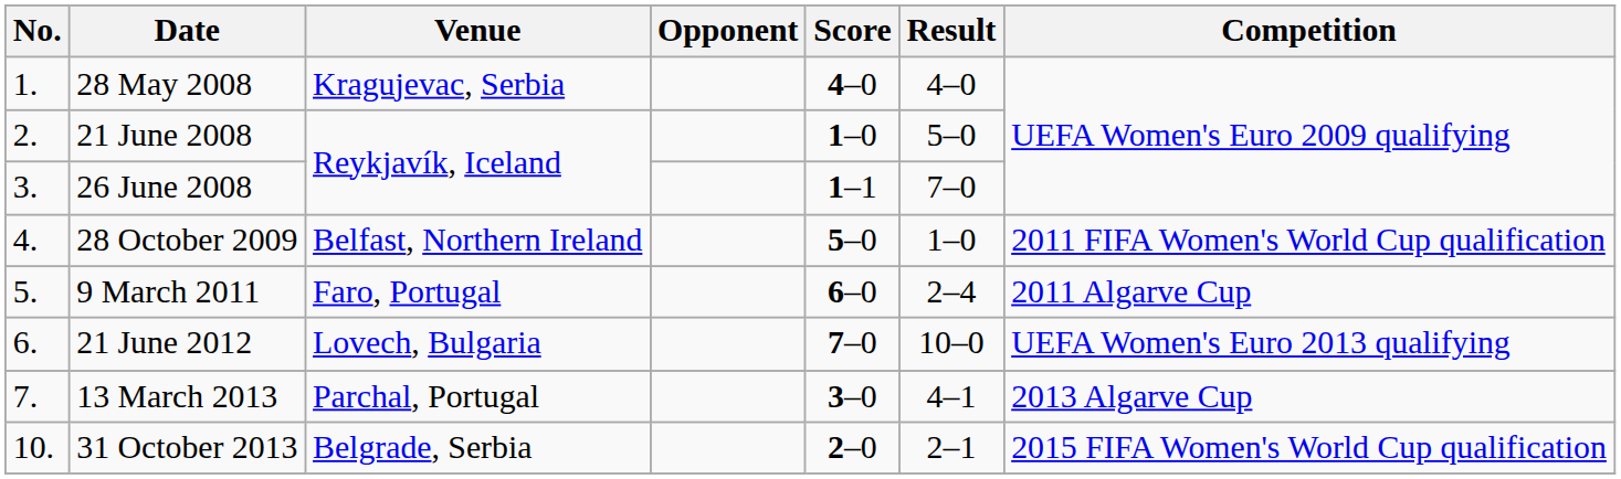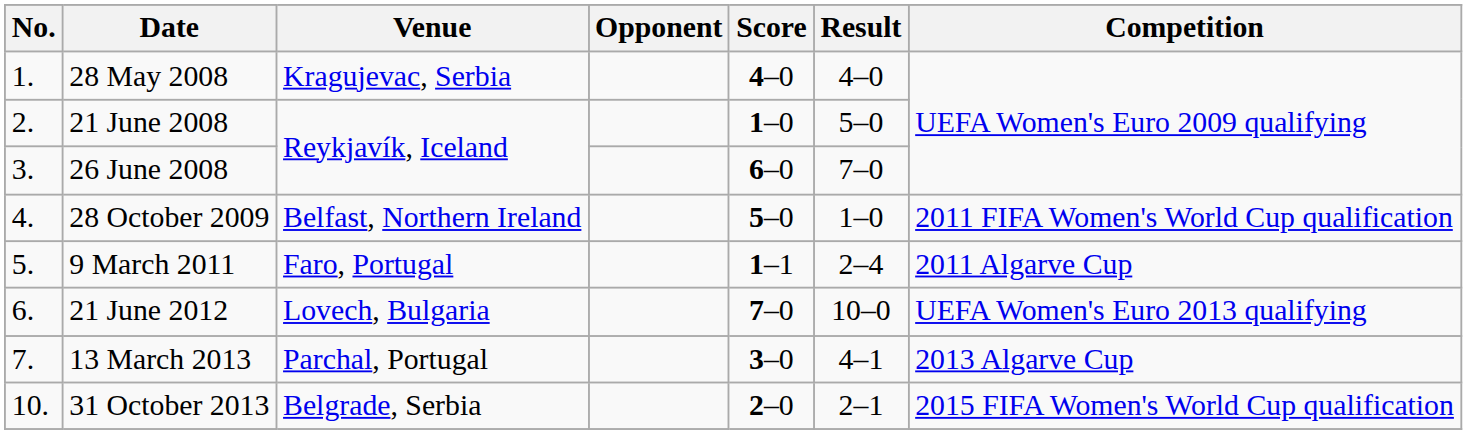26 June 2008 | Score: 1–1 -> 6–0
9 March 2011 | Score: 6–0 -> 1–1
